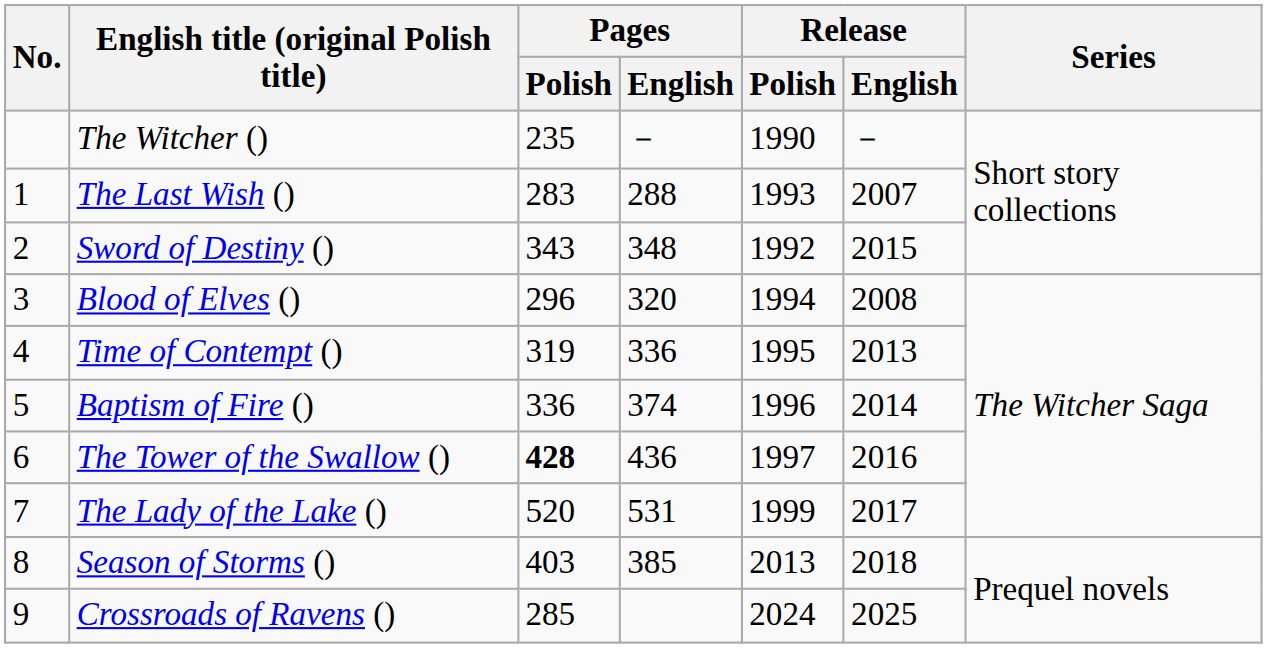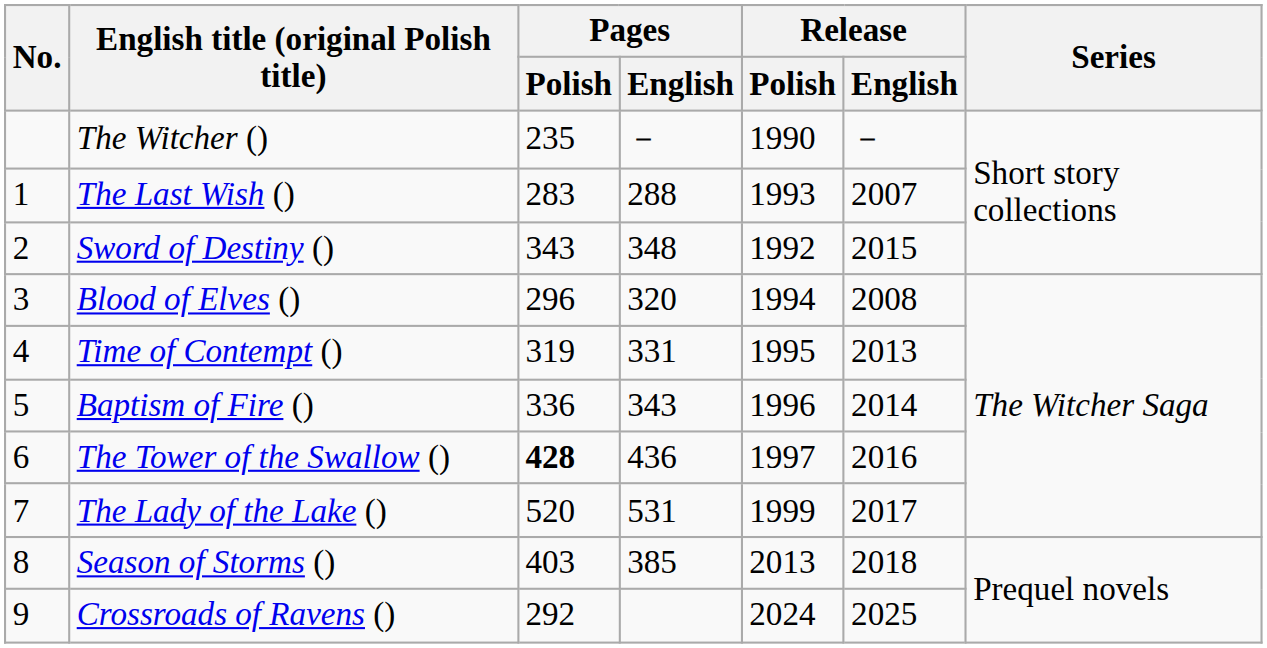Time of Contempt () | Pages / English: 336 -> 331
Baptism of Fire () | Pages / English: 374 -> 343
Crossroads of Ravens () | Pages / Polish: 285 -> 292
